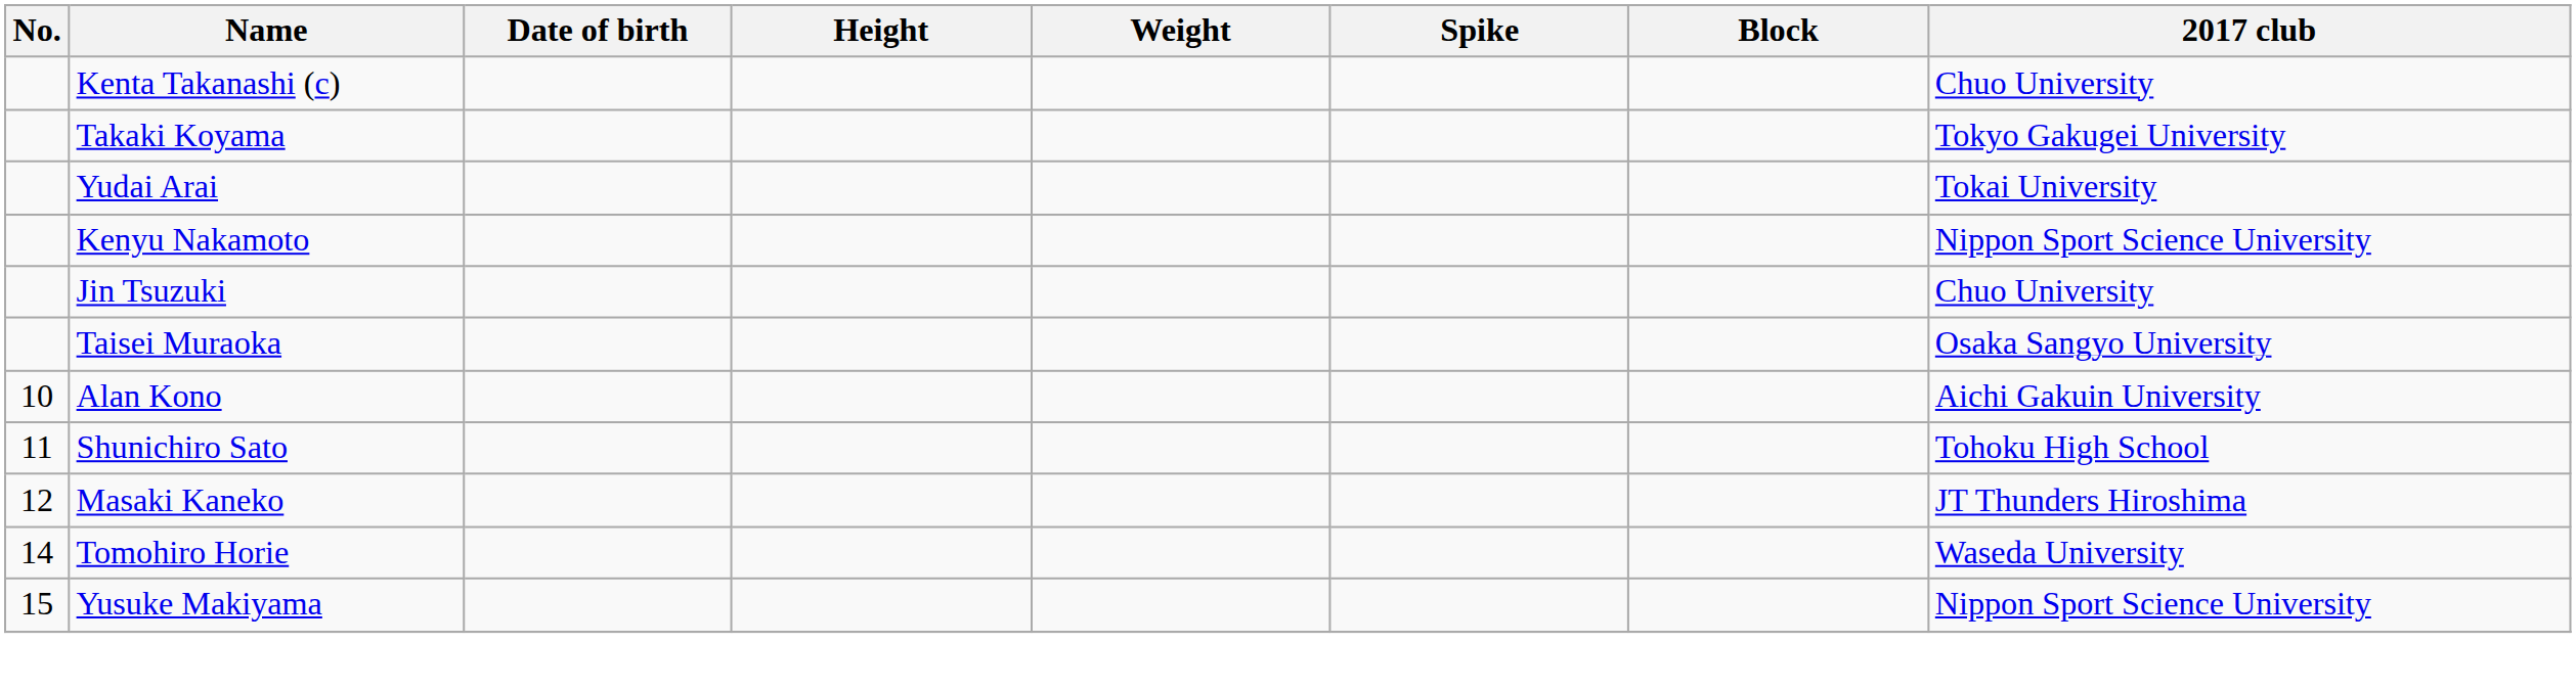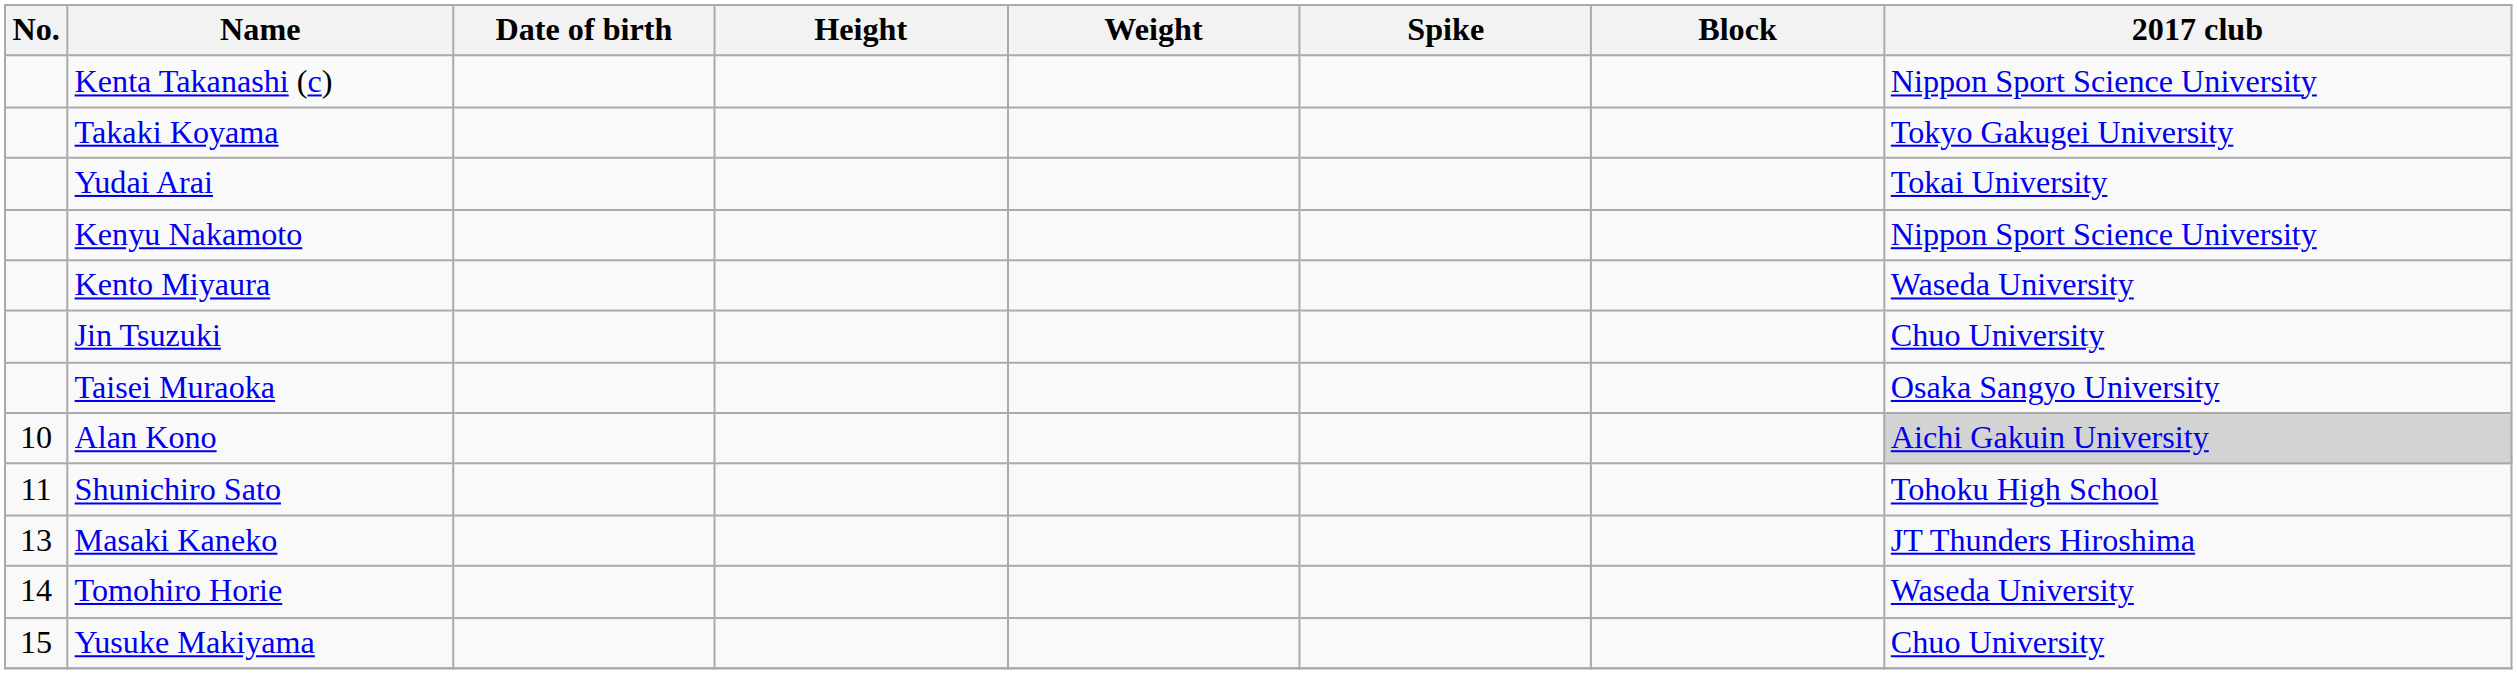Kenta Takanashi (c) | 2017 club: Chuo University -> Nippon Sport Science University
+ row: Kento Miyaura | Waseda University
Alan Kono | 2017 club: no background -> lightgrey background
Masaki Kaneko | No.: 12 -> 13
Yusuke Makiyama | 2017 club: Nippon Sport Science University -> Chuo University
